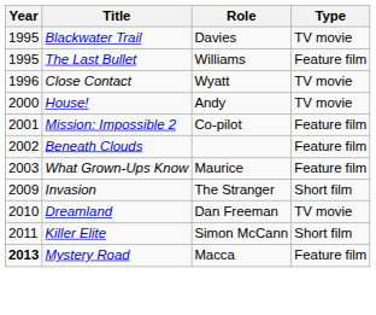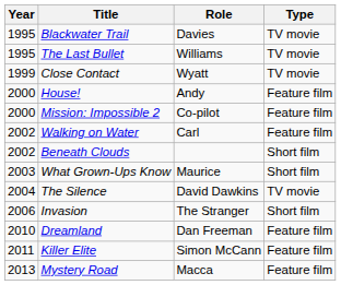The Last Bullet | Type: Feature film -> TV movie
Close Contact | Year: 1996 -> 1999
House! | Type: TV movie -> Feature film
Mission: Impossible 2 | Year: 2001 -> 2000
+ row: 2002 | Walking on Water | Carl | Feature film
Beneath Clouds | Type: Feature film -> Short film
What Grown-Ups Know | Type: Feature film -> Short film
+ row: 2004 | The Silence | David Dawkins | TV movie
Invasion | Year: 2009 -> 2006
Dreamland | Type: TV movie -> Feature film
Killer Elite | Type: Short film -> Feature film
Mystery Road | Year: bold -> normal
